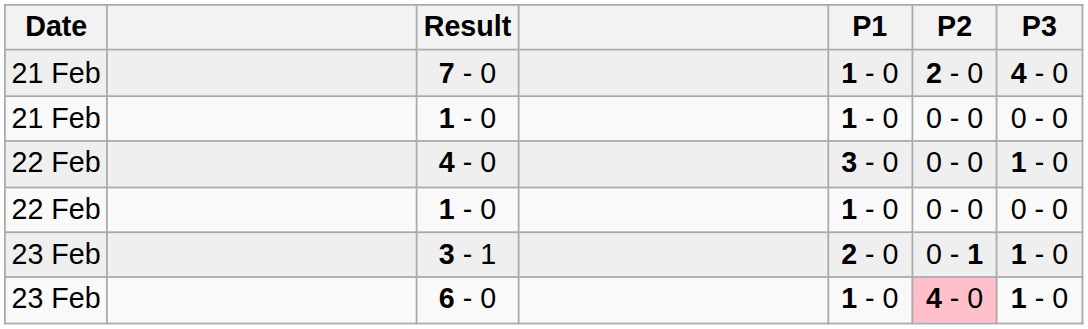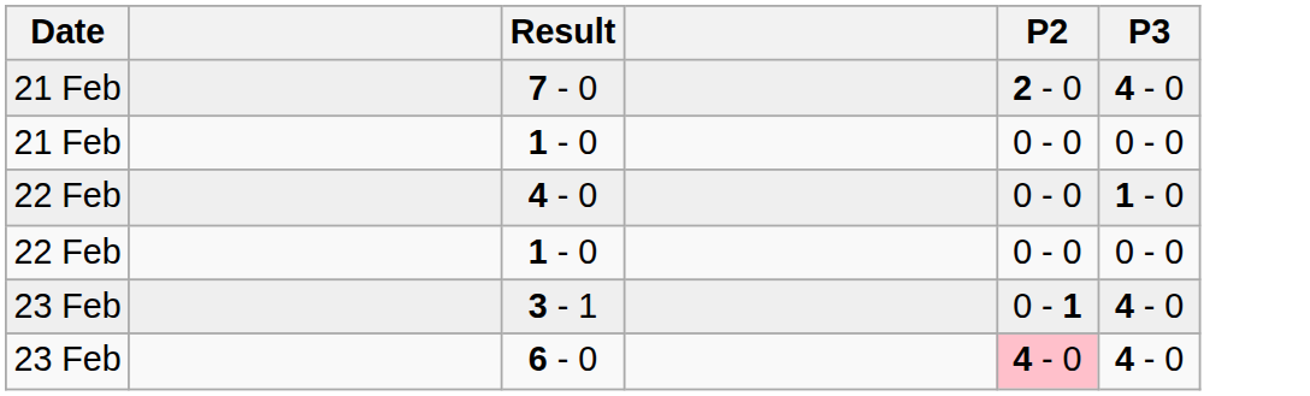- column: P1 | 1 - 0 | 1 - 0 | 3 - 0 | 1 - 0 | 2 - 0 | 1 - 0
3 - 1 | P3: 1 - 0 -> 4 - 0
6 - 0 | P3: 1 - 0 -> 4 - 0
